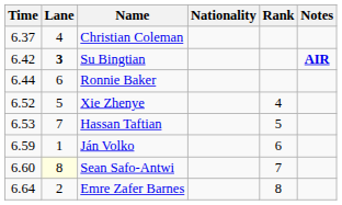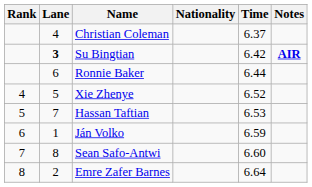columns swapped: Rank <-> Time
Sean Safo-Antwi | Lane: lightyellow background -> no background
